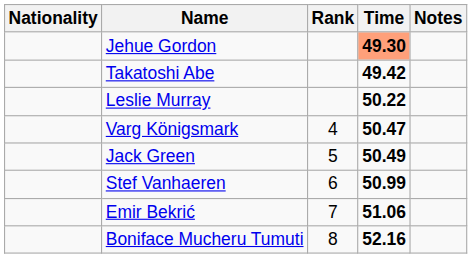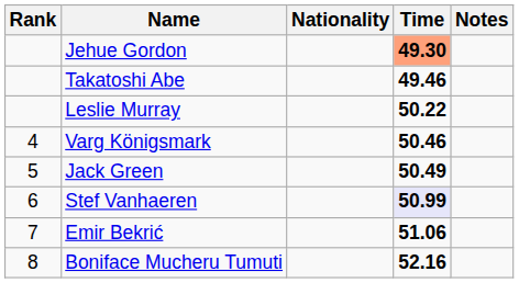columns swapped: Rank <-> Nationality
Takatoshi Abe | Time: 49.42 -> 49.46
Varg Königsmark | Time: 50.47 -> 50.46
Stef Vanhaeren | Time: no background -> lavender background
